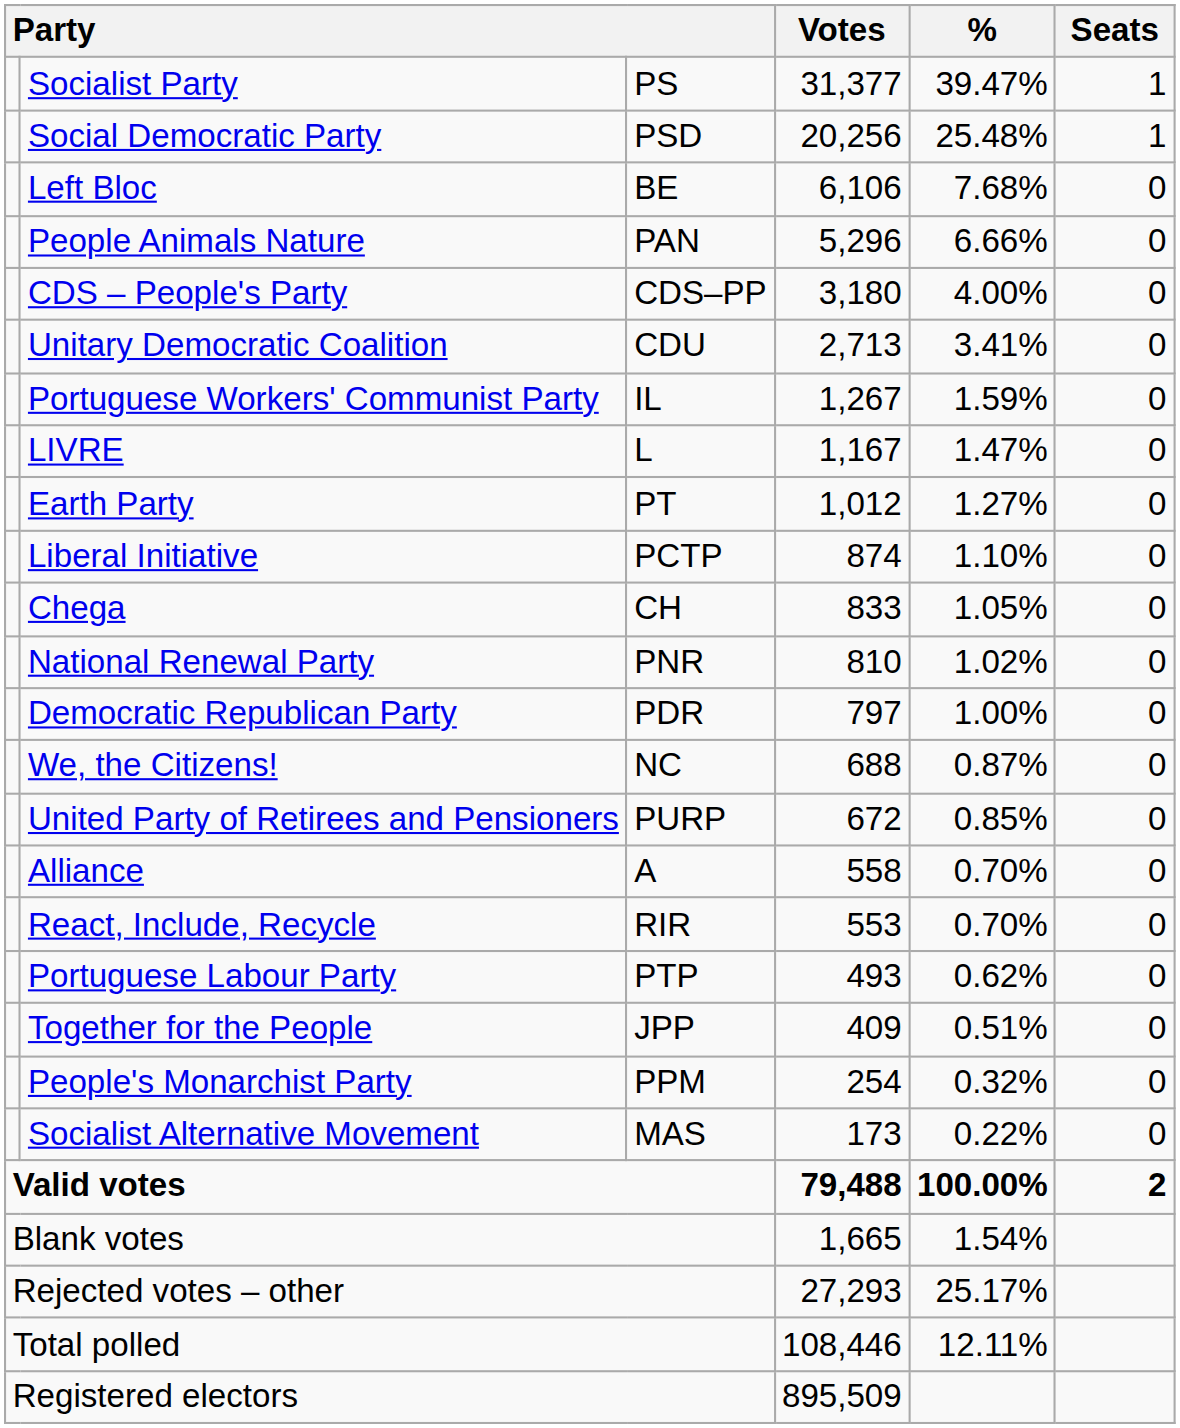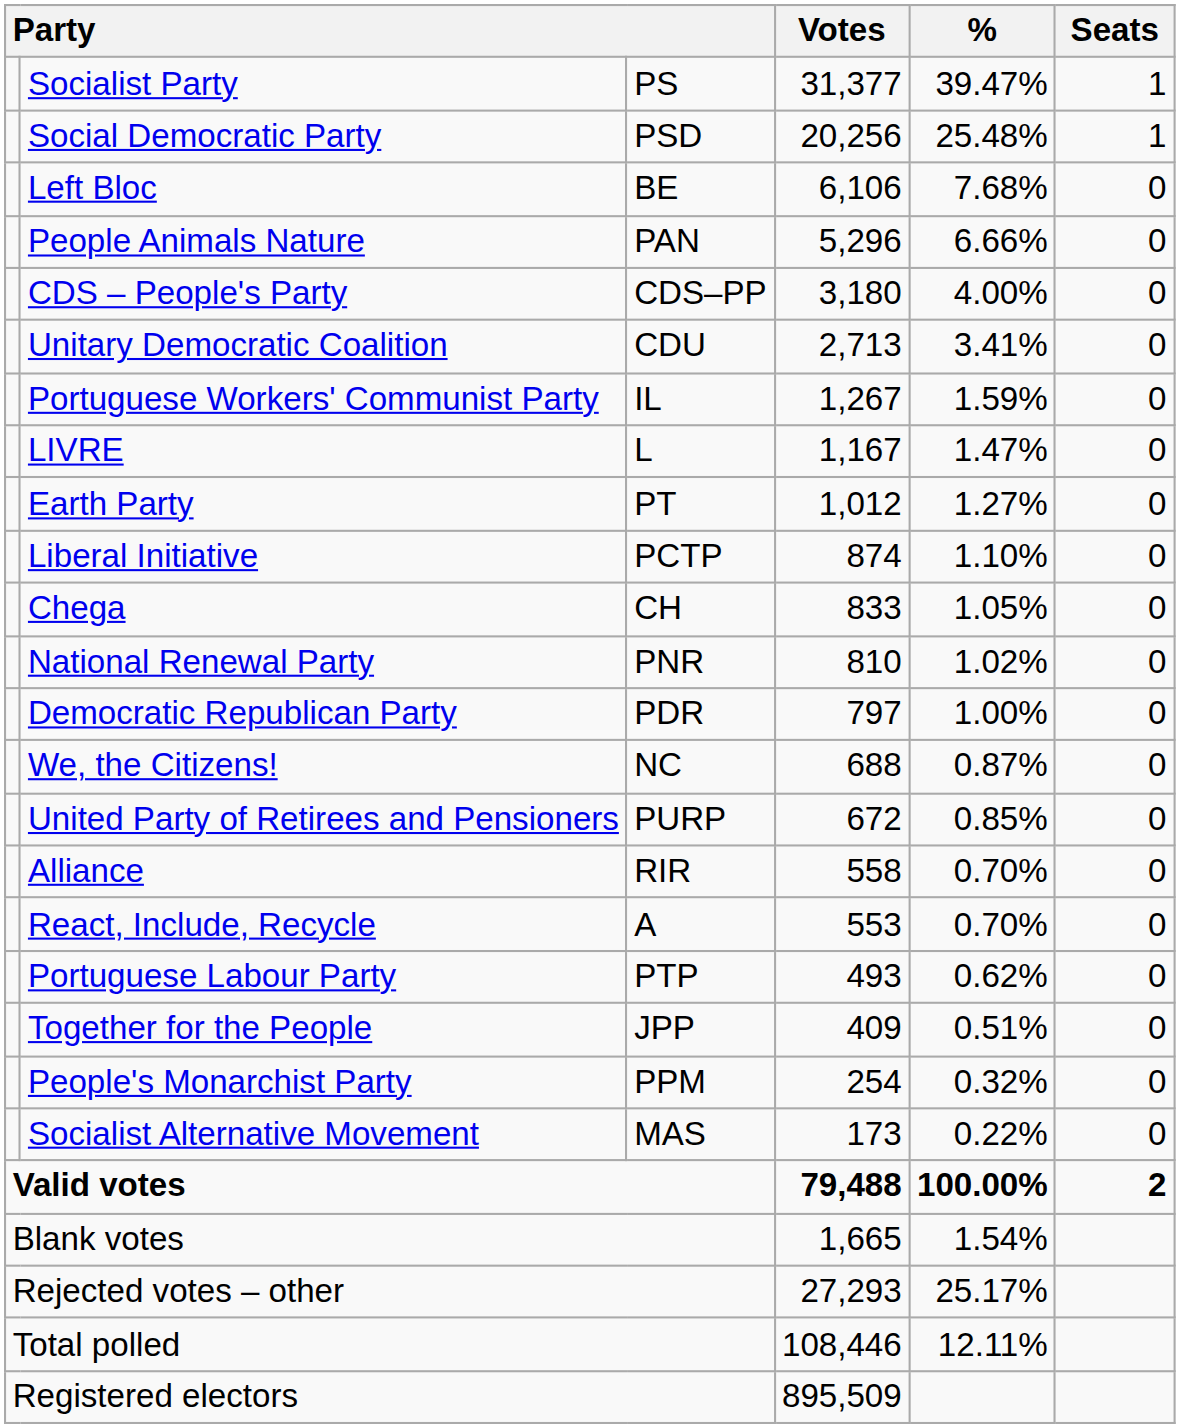Alliance | column 3: A -> RIR
React, Include, Recycle | column 3: RIR -> A
